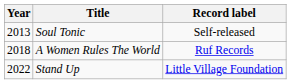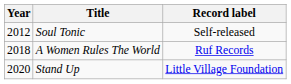Soul Tonic | Year: 2013 -> 2012
Stand Up | Year: 2022 -> 2020
